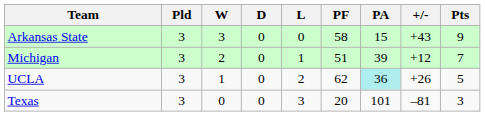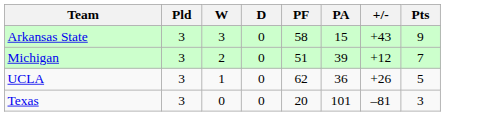- column: L | 0 | 1 | 2 | 3
UCLA | PA: paleturquoise background -> no background
